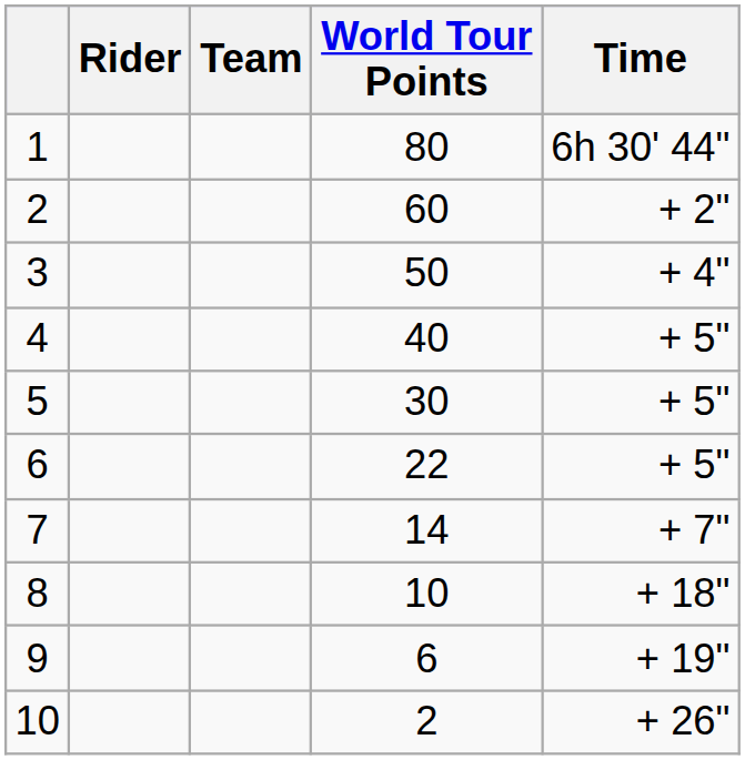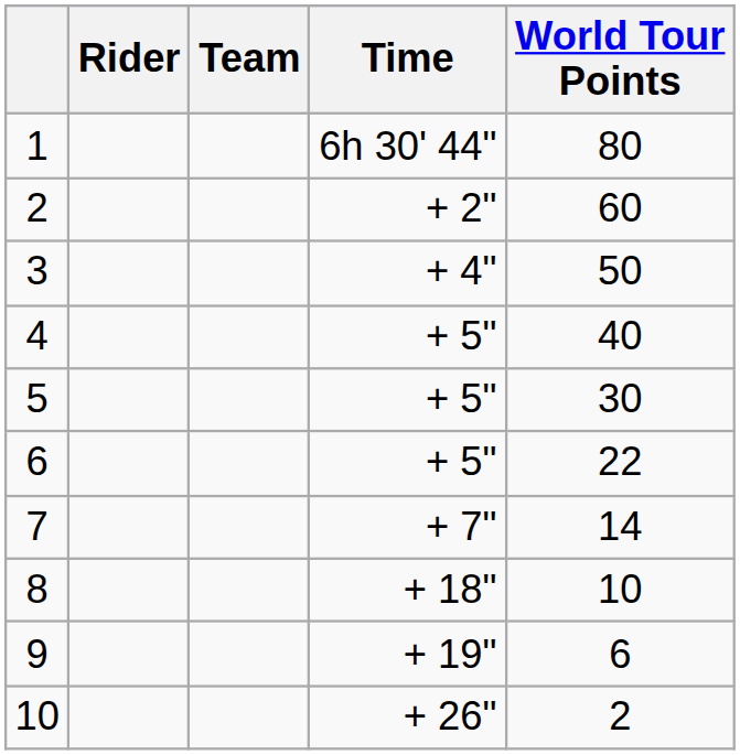columns swapped: Time <-> World Tour Points
